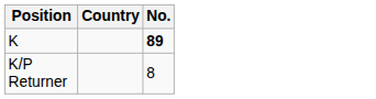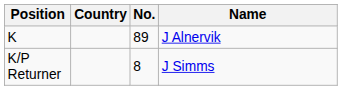+ column: Name | J Alnervik | J Simms
K | No.: bold -> normal
